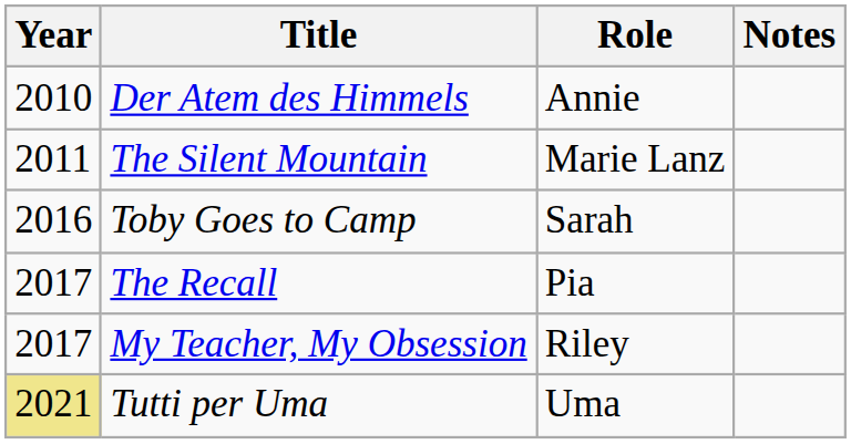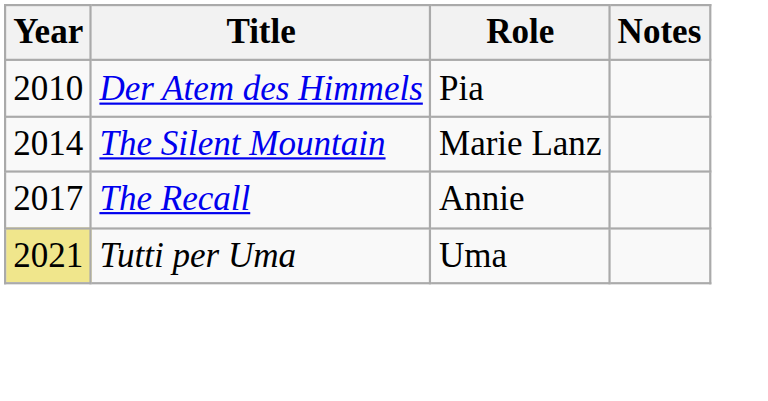Der Atem des Himmels | Role: Annie -> Pia
The Silent Mountain | Year: 2011 -> 2014
- row: 2016 | Toby Goes to Camp | Sarah
The Recall | Role: Pia -> Annie
- row: 2017 | My Teacher, My Obsession | Riley
